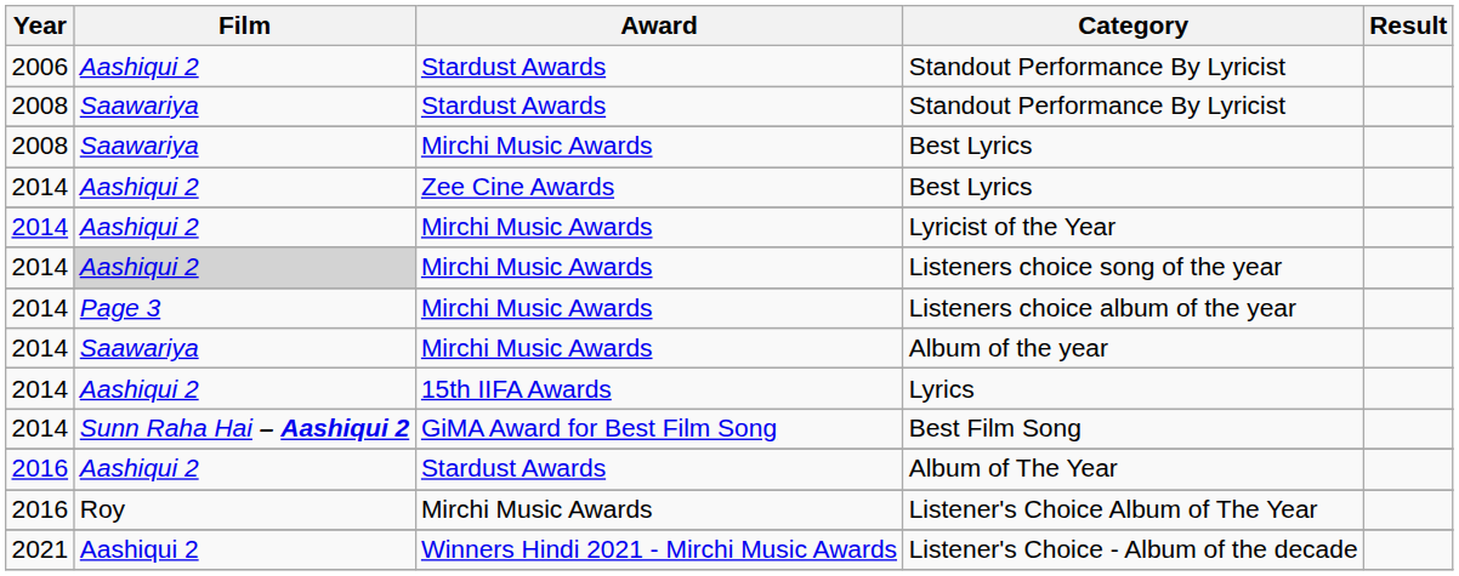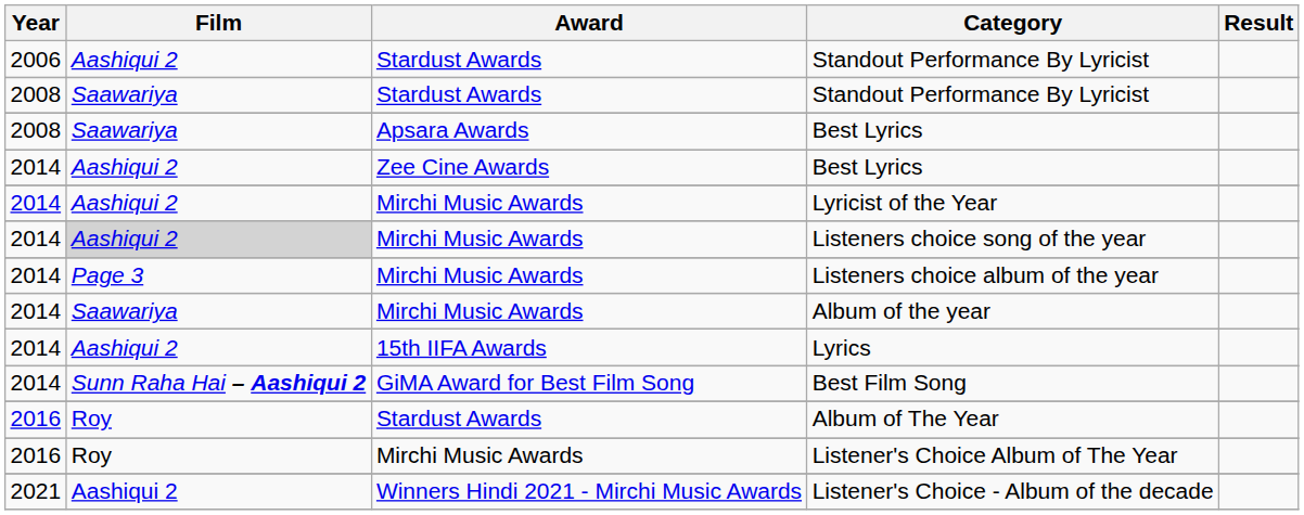2008 / Best Lyrics | Award: Mirchi Music Awards -> Apsara Awards
Album of The Year | Film: Aashiqui 2 -> Roy
